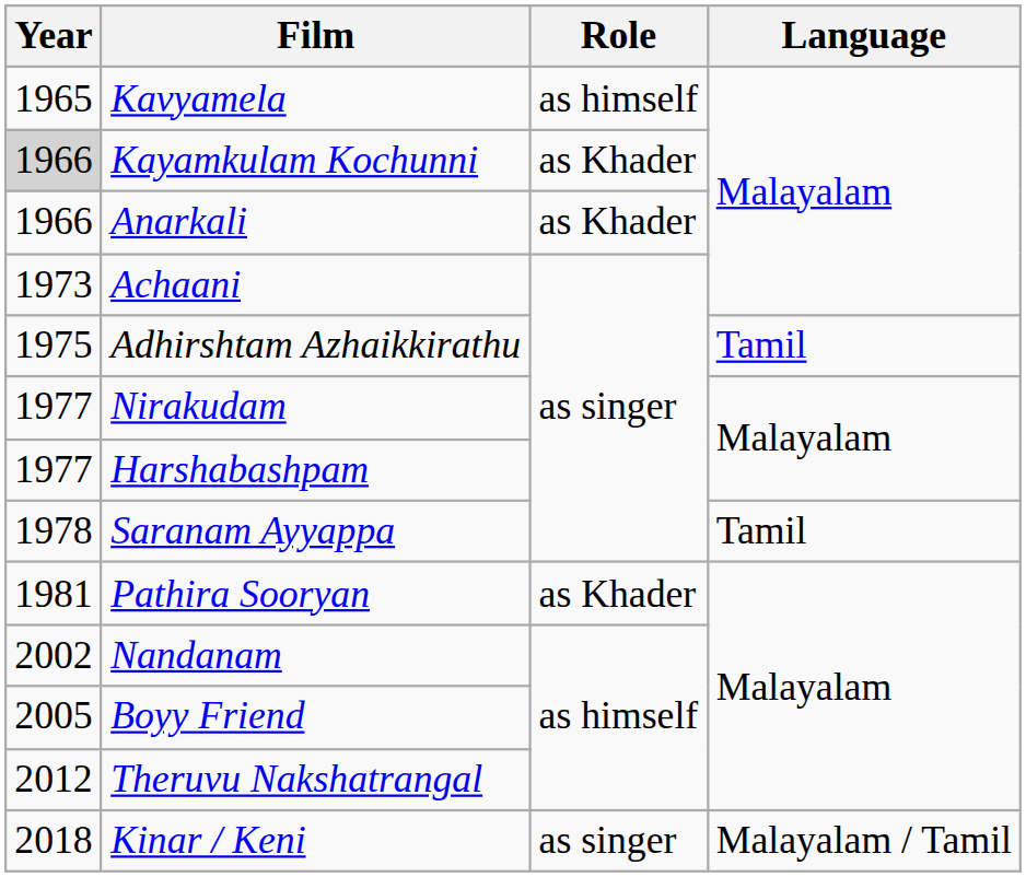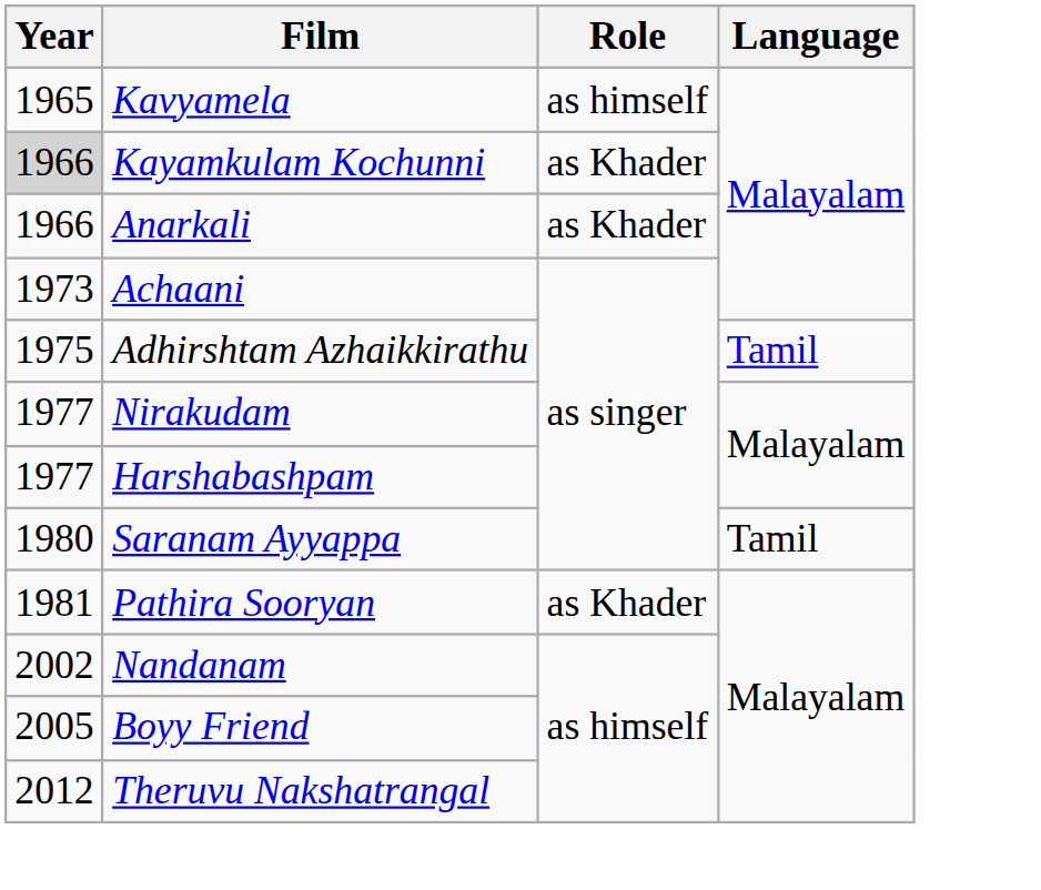Saranam Ayyappa | Year: 1978 -> 1980
- row: 2018 | Kinar / Keni | as singer | Malayalam / Tamil
